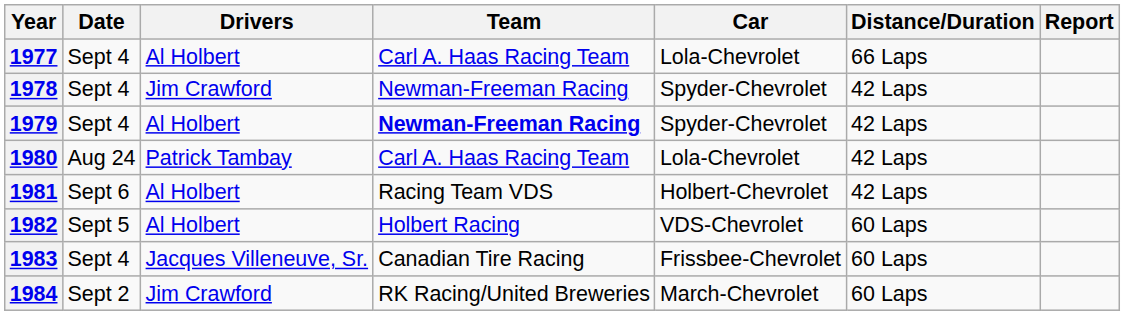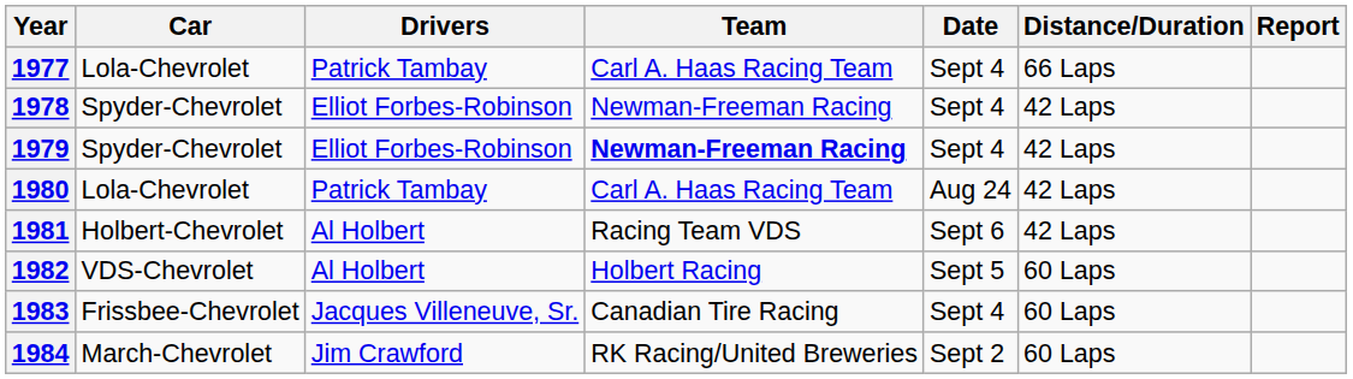columns swapped: Date <-> Car
1977 | Drivers: Al Holbert -> Patrick Tambay
1978 | Drivers: Jim Crawford -> Elliot Forbes-Robinson
1979 | Drivers: Al Holbert -> Elliot Forbes-Robinson
